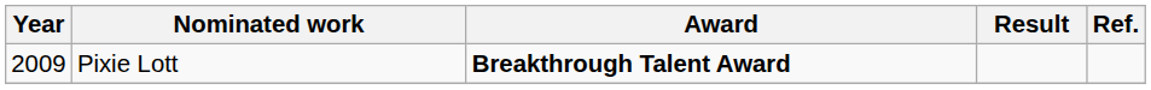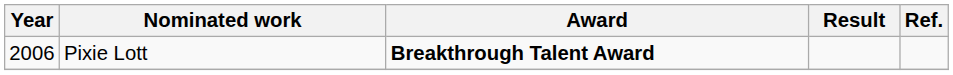Pixie Lott | Year: 2009 -> 2006
